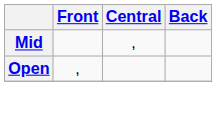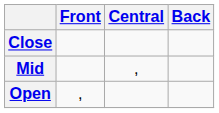+ row: Close
